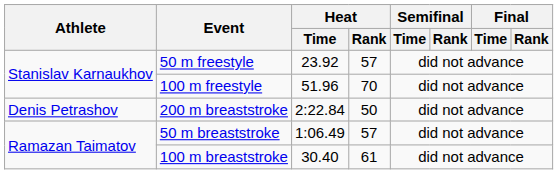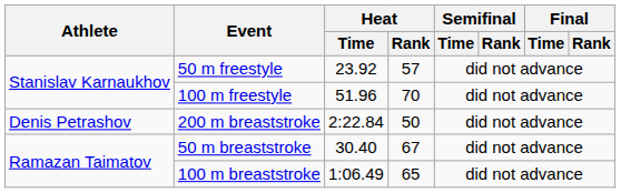50 m breaststroke | Heat / Time: 1:06.49 -> 30.40
50 m breaststroke | Heat / Rank: 57 -> 67
100 m breaststroke | Heat / Time: 30.40 -> 1:06.49
100 m breaststroke | Heat / Rank: 61 -> 65
